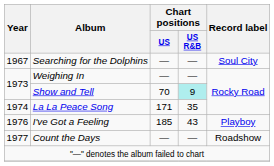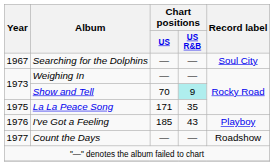La La Peace Song | Year: 1974 -> 1975
